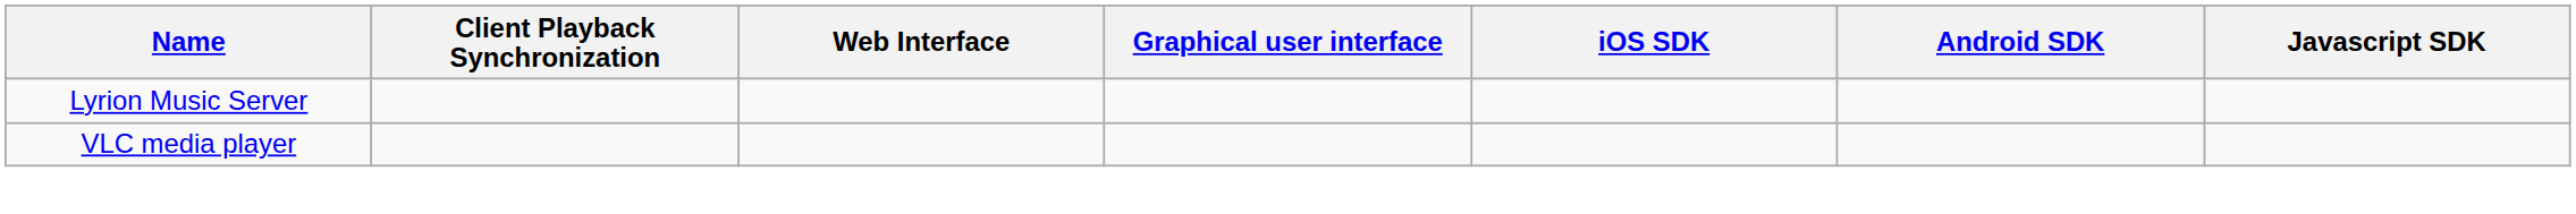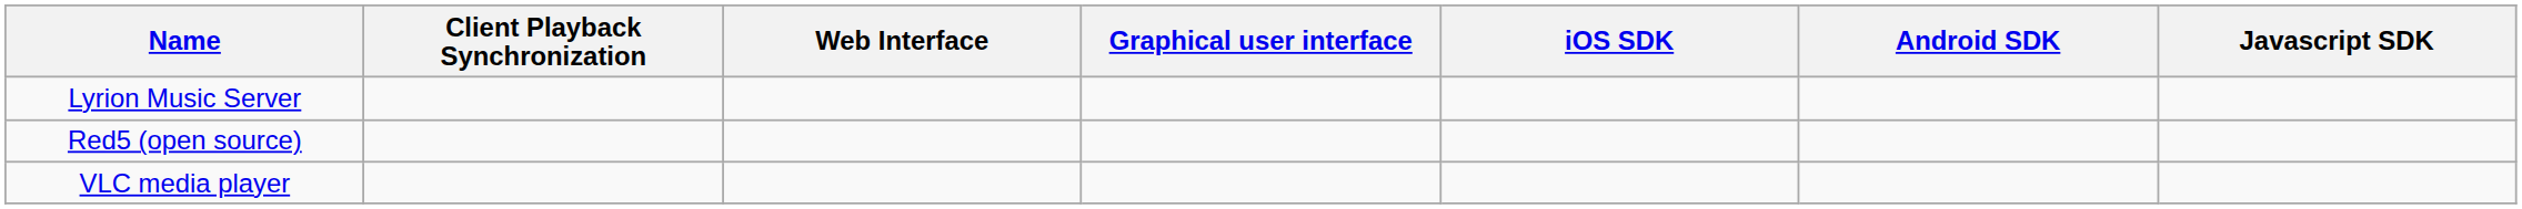+ row: Red5 (open source)
